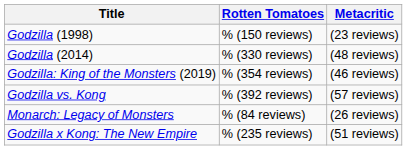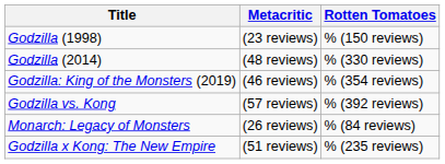columns swapped: Rotten Tomatoes <-> Metacritic
